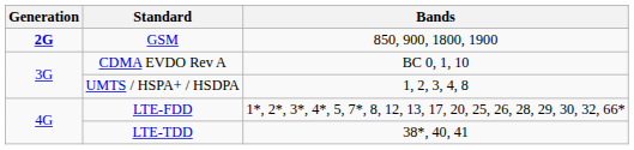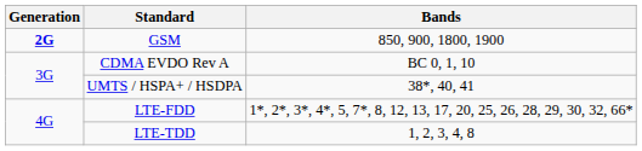UMTS / HSPA+ / HSDPA | Bands: 1, 2, 3, 4, 8 -> 38*, 40, 41
LTE-TDD | Bands: 38*, 40, 41 -> 1, 2, 3, 4, 8
